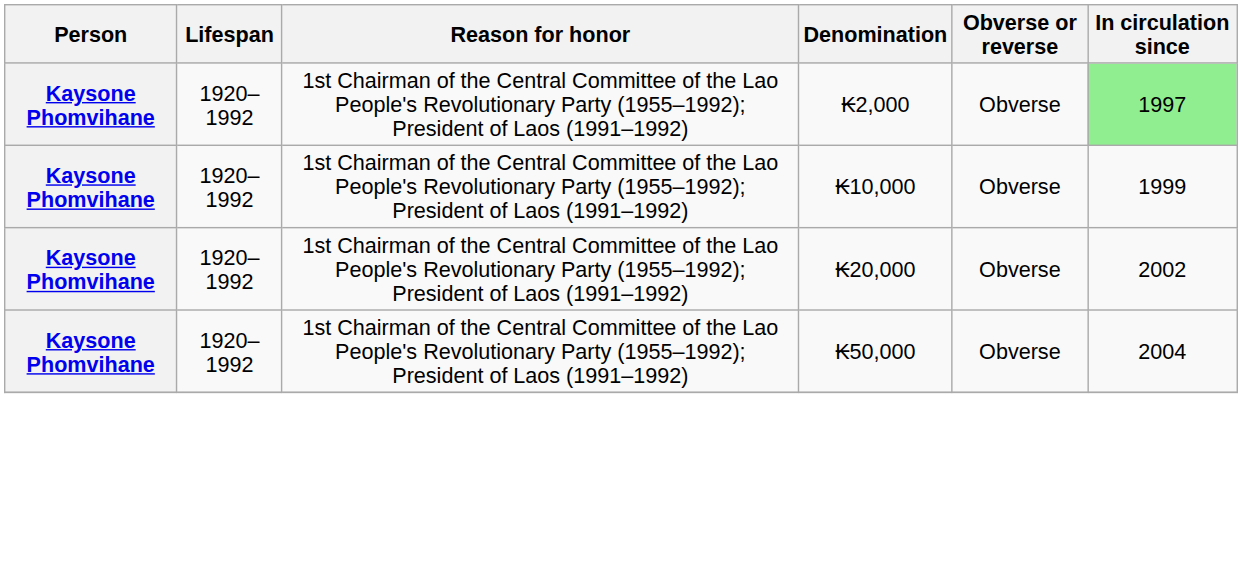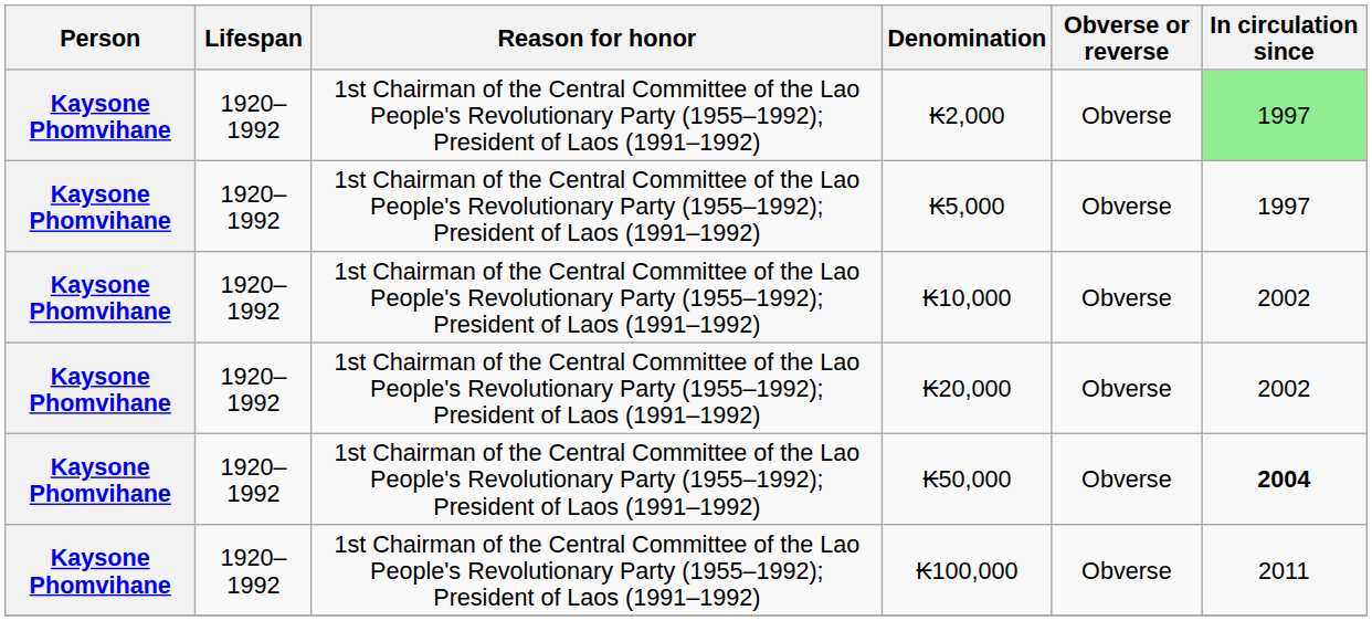+ row: Kaysone Phomvihane | 1920–1992 | 1st Chairman of the Central Committee of the Lao People's Revolutionary Party (1955–1992); President of Laos (1991–1992) | ₭5,000 | Obverse | 1997
₭10,000 | In circulation since: 1999 -> 2002
₭50,000 | In circulation since: normal -> bold
+ row: Kaysone Phomvihane | 1920–1992 | 1st Chairman of the Central Committee of the Lao People's Revolutionary Party (1955–1992); President of Laos (1991–1992) | ₭100,000 | Obverse | 2011
